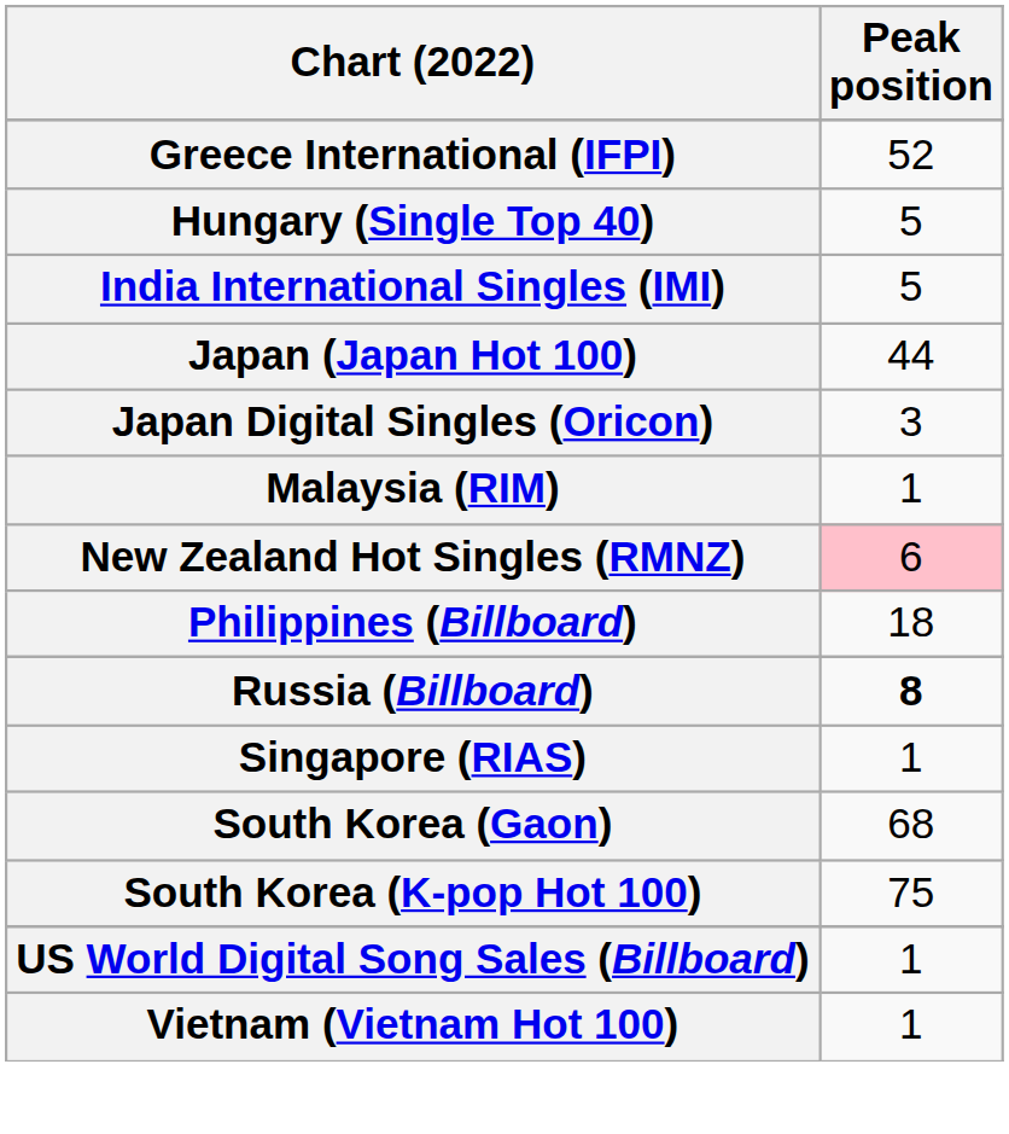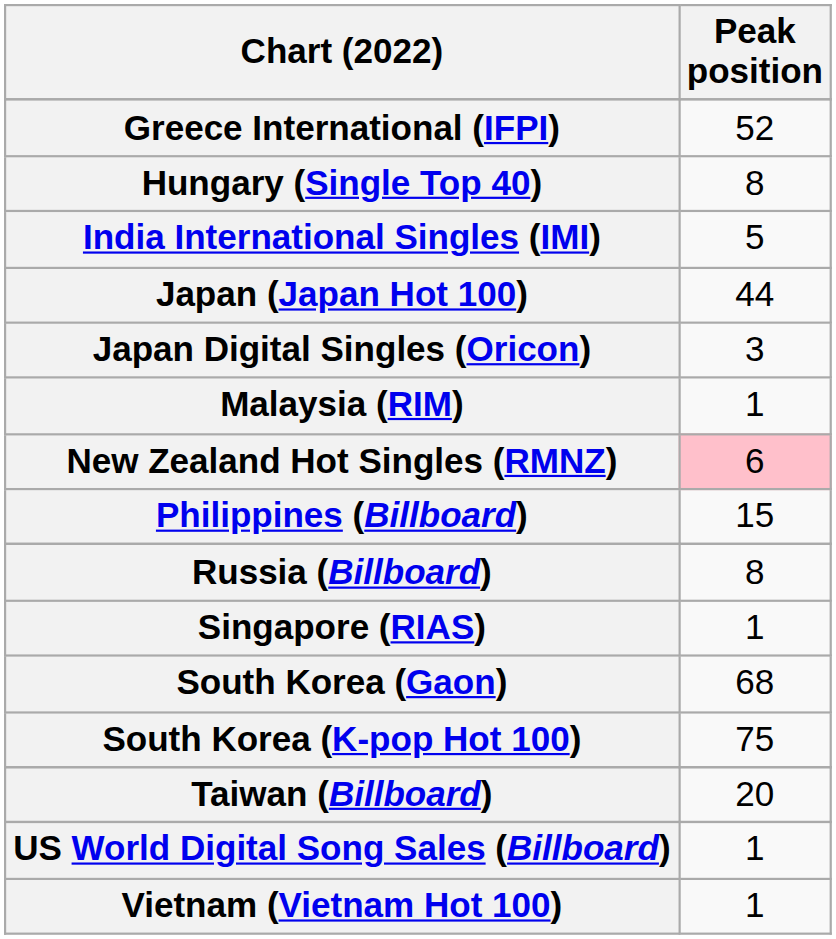Hungary (Single Top 40) | Peak position: 5 -> 8
Philippines (Billboard) | Peak position: 18 -> 15
Russia (Billboard) | Peak position: bold -> normal
+ row: Taiwan (Billboard) | 20
